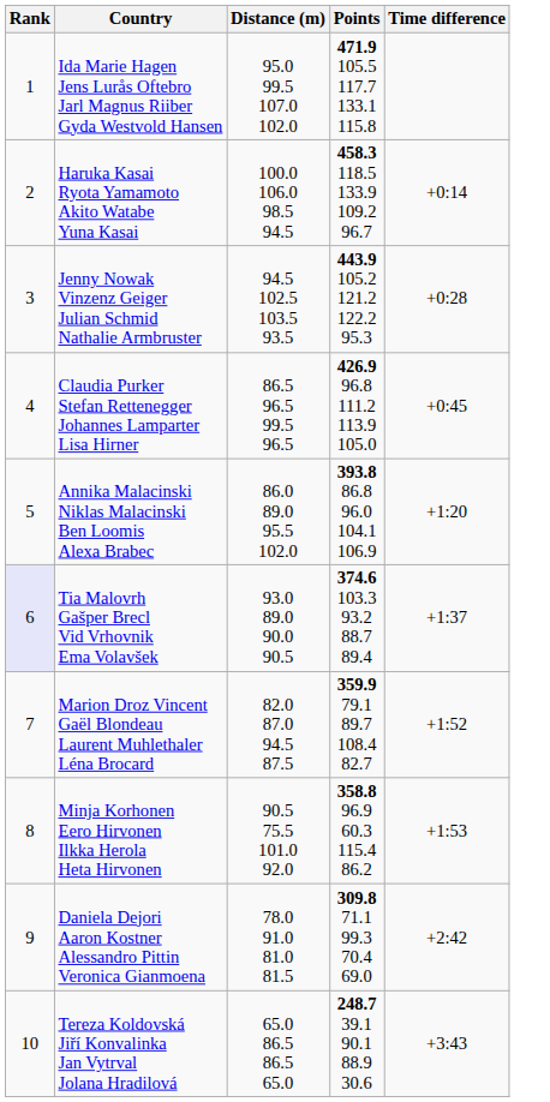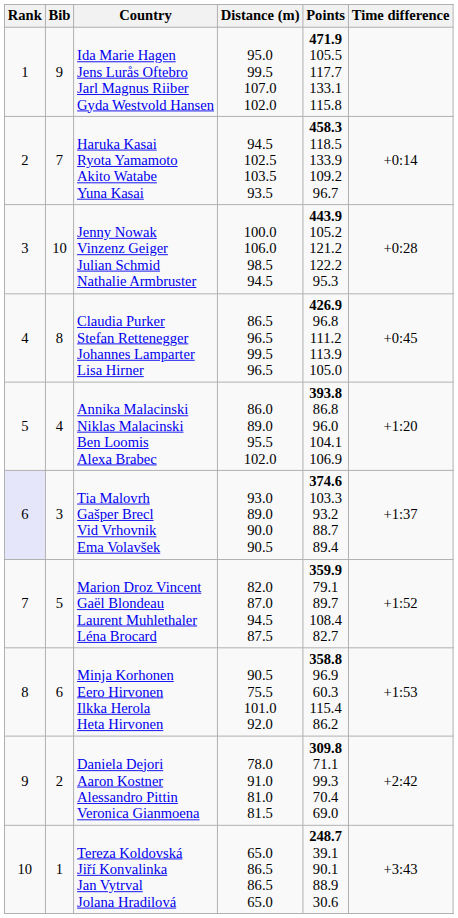+ column: Bib | 9 | 7 | 10 | 8 | 4 | 3 | 5 | 6 | 2 | 1
Haruka Kasai Ryota Yamamoto Akito Watabe Yuna Kasai | Distance (m): 100.0 106.0 98.5 94.5 -> 94.5 102.5 103.5 93.5
Jenny Nowak Vinzenz Geiger Julian Schmid Nathalie Armbruster | Distance (m): 94.5 102.5 103.5 93.5 -> 100.0 106.0 98.5 94.5
